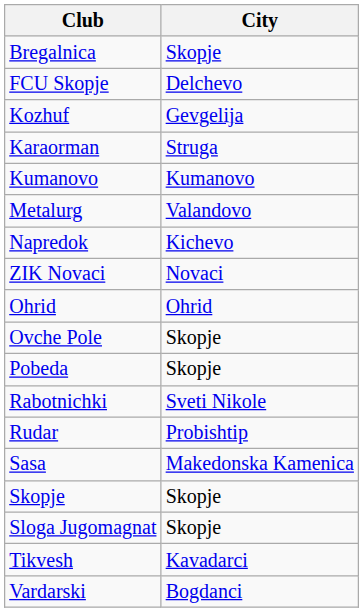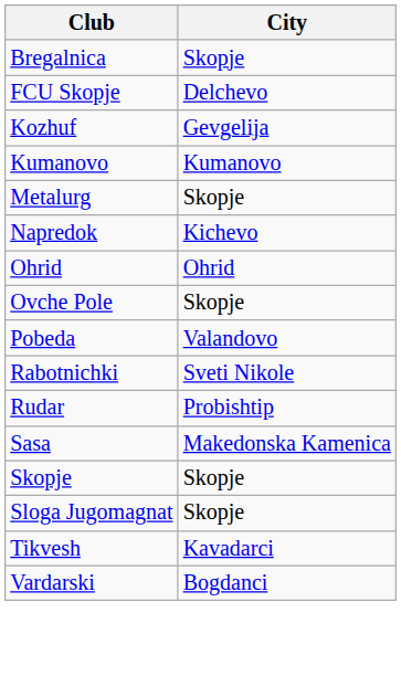- row: Karaorman | Struga
Metalurg | City: Valandovo -> Skopje
- row: ZIK Novaci | Novaci
Pobeda | City: Skopje -> Valandovo
